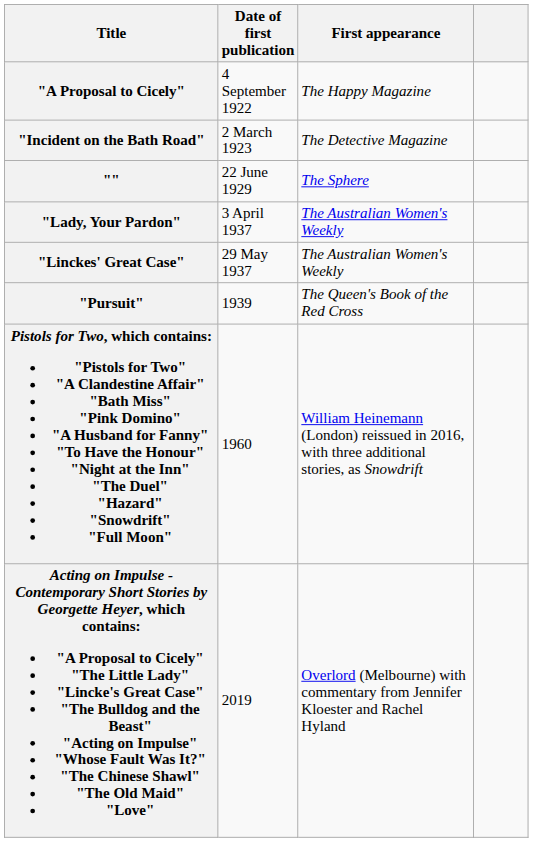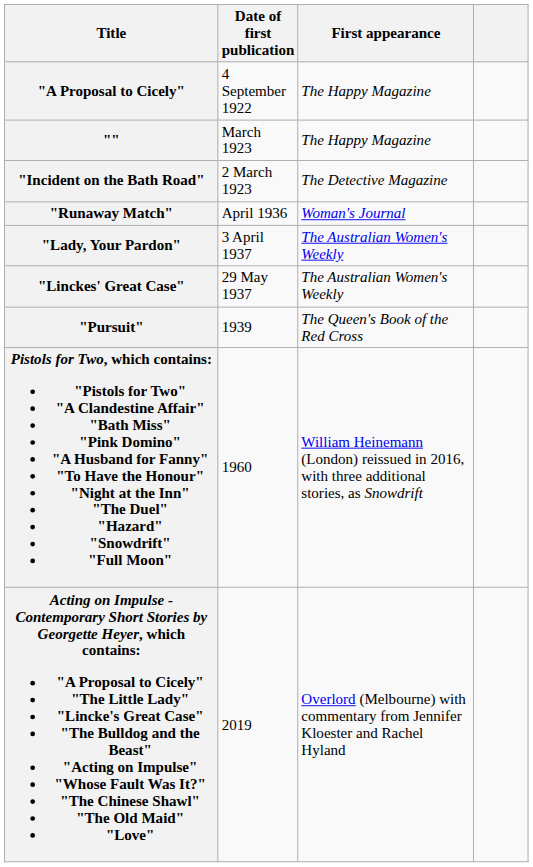+ row: "" | March 1923 | The Happy Magazine
- row: "" | 22 June 1929 | The Sphere
+ row: "Runaway Match" | April 1936 | Woman's Journal
